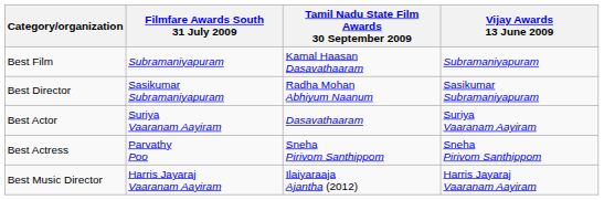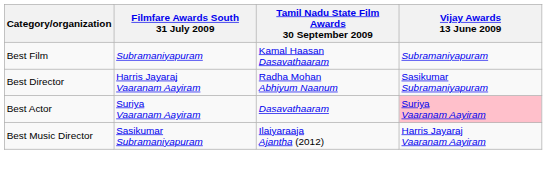Best Director | Filmfare Awards South 31 July 2009: Sasikumar Subramaniyapuram -> Harris Jayaraj Vaaranam Aayiram
Best Actor | Vijay Awards 13 June 2009: no background -> pink background
- row: Best Actress | Parvathy Poo | Sneha Pirivom Santhippom | Sneha Pirivom Santhippom
Best Music Director | Filmfare Awards South 31 July 2009: Harris Jayaraj Vaaranam Aayiram -> Sasikumar Subramaniyapuram
